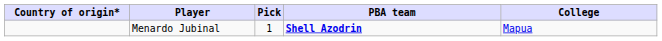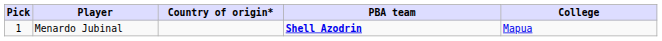columns swapped: Pick <-> Country of origin*
